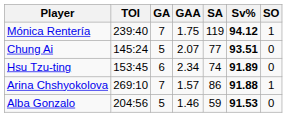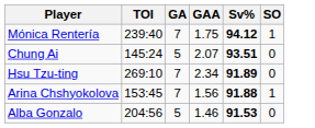- column: SA | 119 | 77 | 74 | 86 | 59
Hsu Tzu-ting | TOI: 153:45 -> 269:10
Hsu Tzu-ting | GA: 6 -> 7
Arina Chshyokolova | TOI: 269:10 -> 153:45
Arina Chshyokolova | GAA: 1.57 -> 1.56
